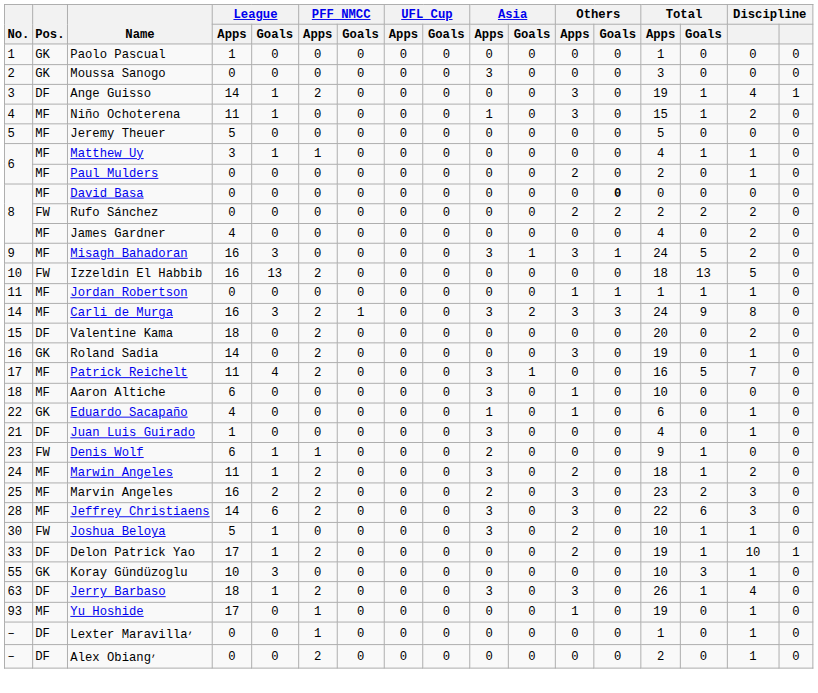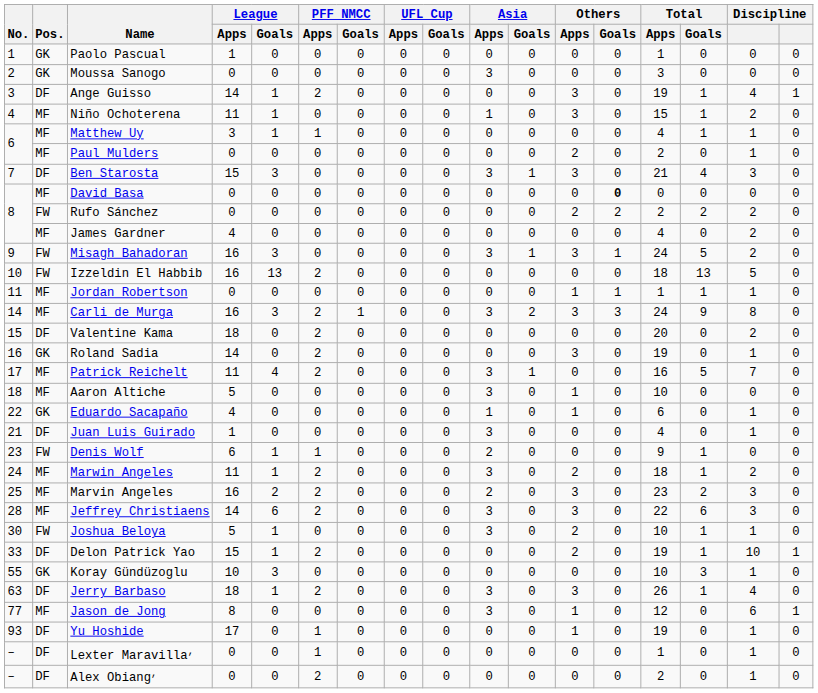- row: 5 | MF | Jeremy Theuer | 5 | 0 | 0 | 0 | 0 | 0 | 0 | 0 | 0 | 0 | 5 | 0 | 0 | 0
+ row: 7 | DF | Ben Starosta | 15 | 3 | 0 | 0 | 0 | 0 | 3 | 1 | 3 | 0 | 21 | 4 | 3 | 0
Misagh Bahadoran | Pos.: MF -> FW
Aaron Altiche | League / Apps: 6 -> 5
Delon Patrick Yao | League / Apps: 17 -> 15
+ row: 77 | MF | Jason de Jong | 8 | 0 | 0 | 0 | 0 | 0 | 3 | 0 | 1 | 0 | 12 | 0 | 6 | 1
Yu Hoshide | Pos.: MF -> DF
